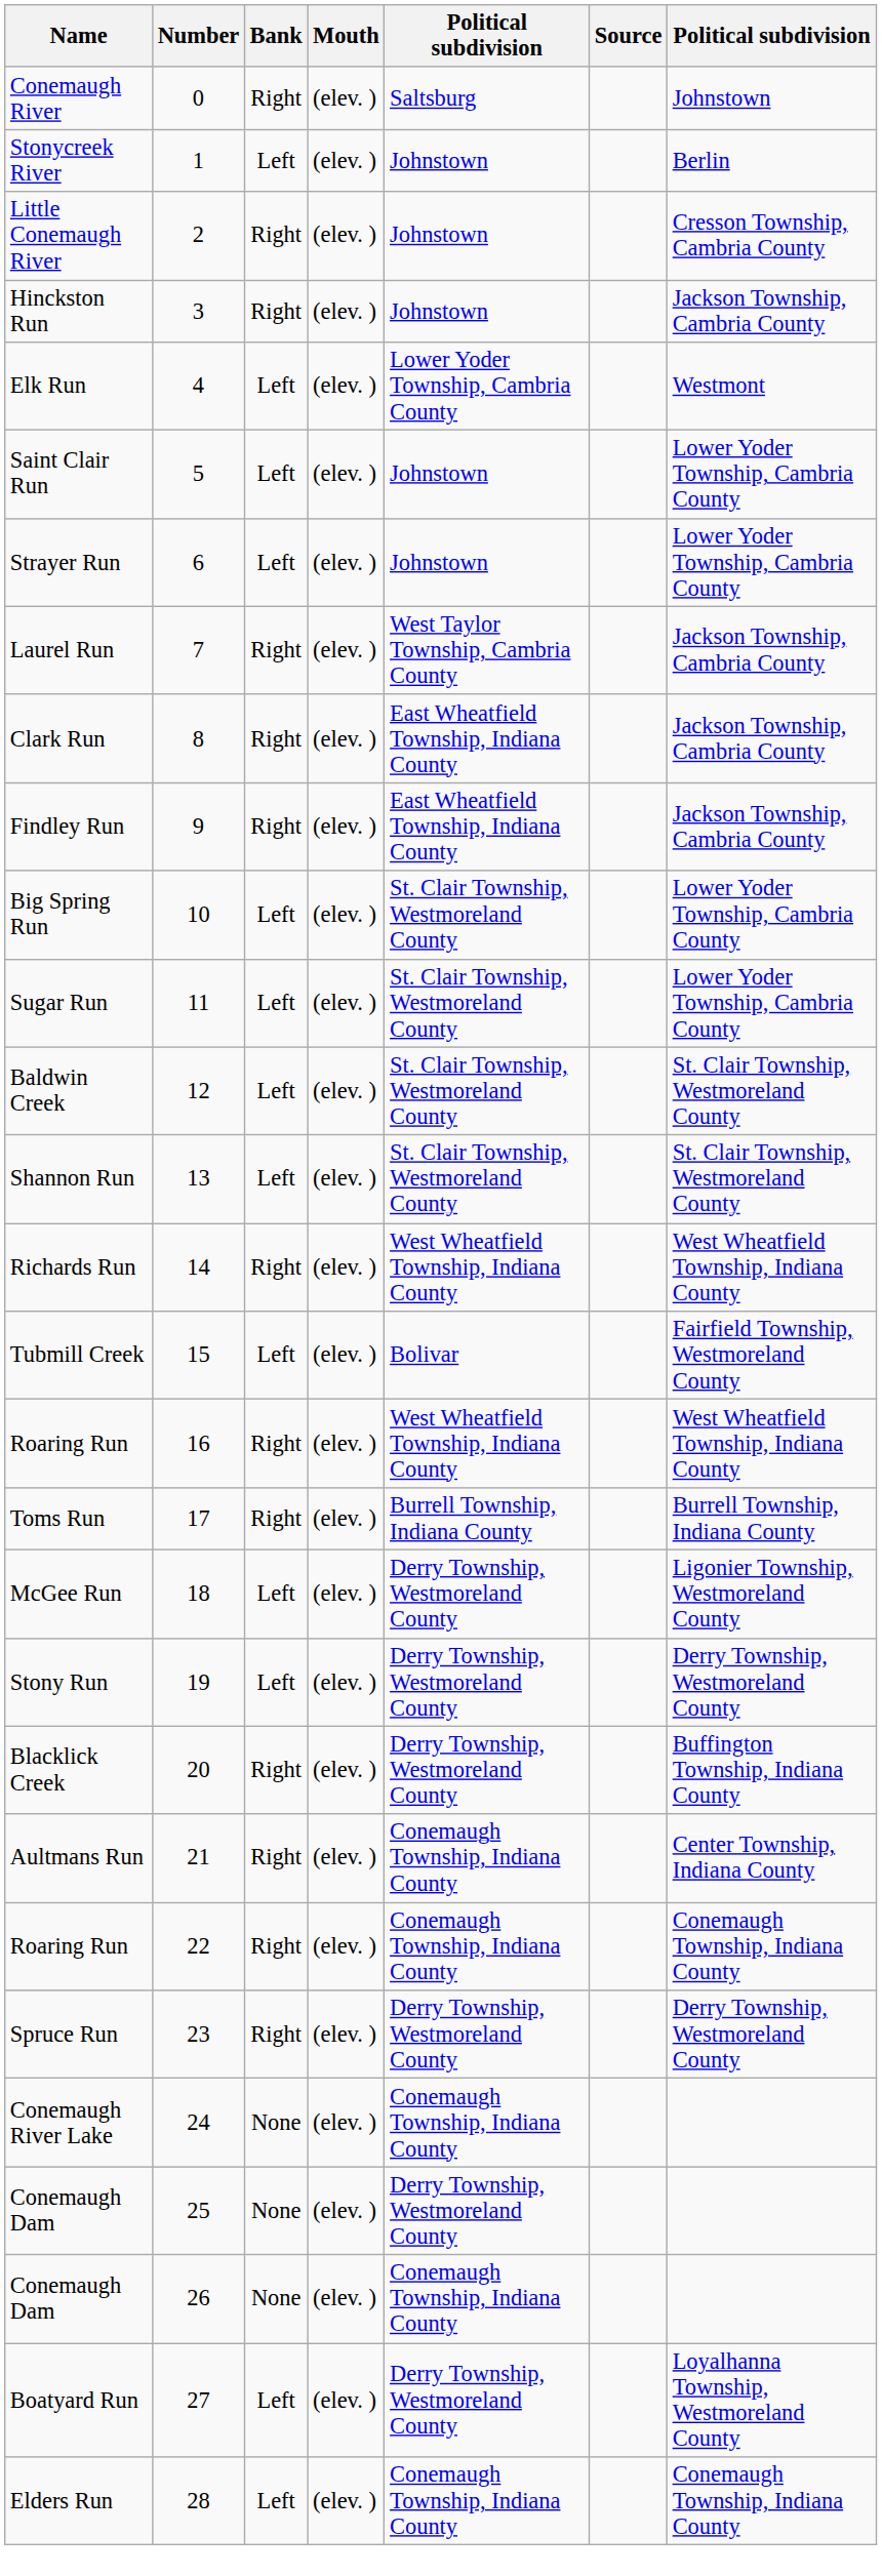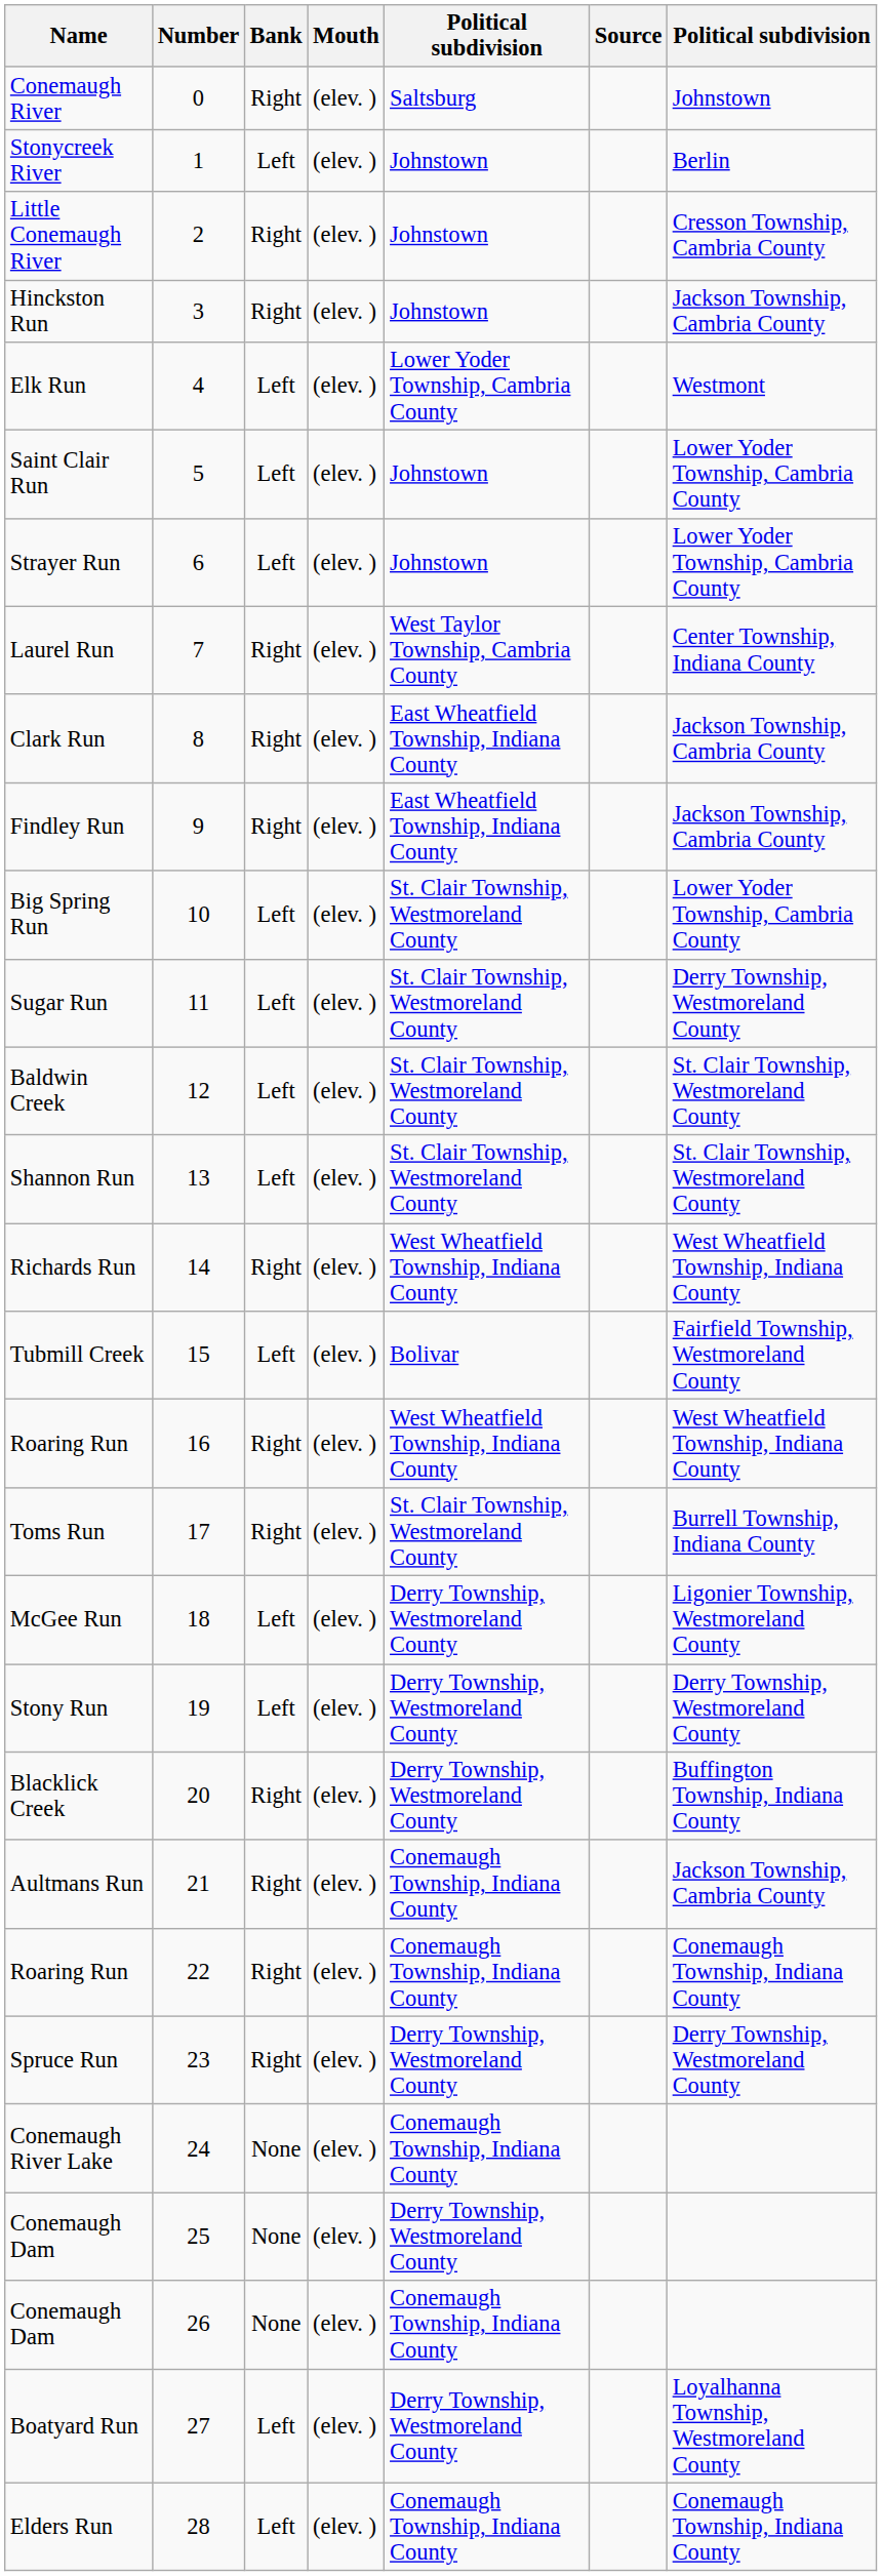Laurel Run | column 7: Jackson Township, Cambria County -> Center Township, Indiana County
Sugar Run | column 7: Lower Yoder Township, Cambria County -> Derry Township, Westmoreland County
Toms Run | column 5: Burrell Township, Indiana County -> St. Clair Township, Westmoreland County
Aultmans Run | column 7: Center Township, Indiana County -> Jackson Township, Cambria County
